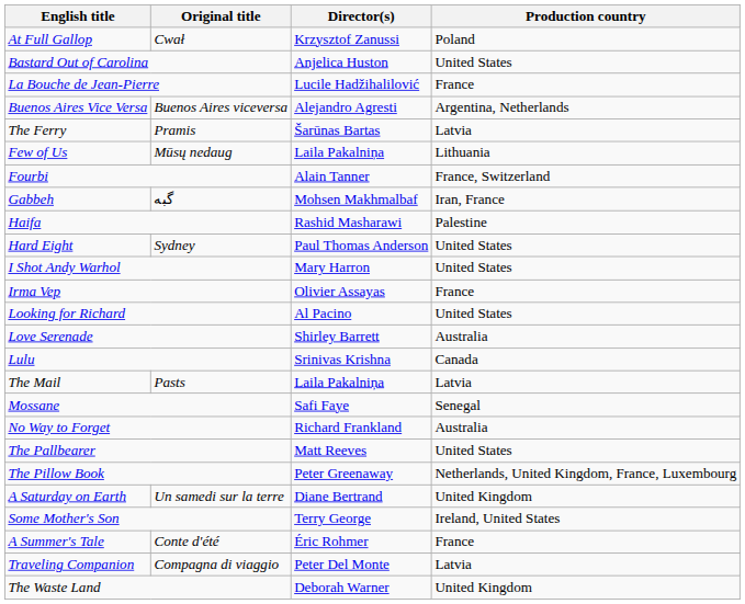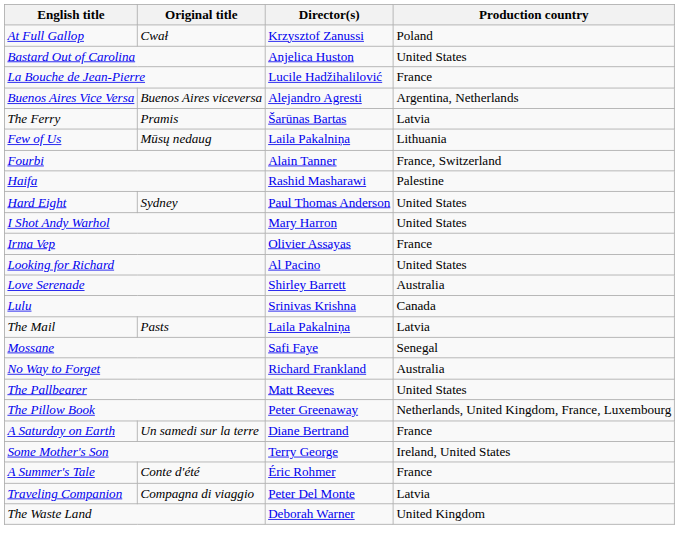- row: Gabbeh | گبه | Mohsen Makhmalbaf | Iran, France
A Saturday on Earth | Production country: United Kingdom -> France
